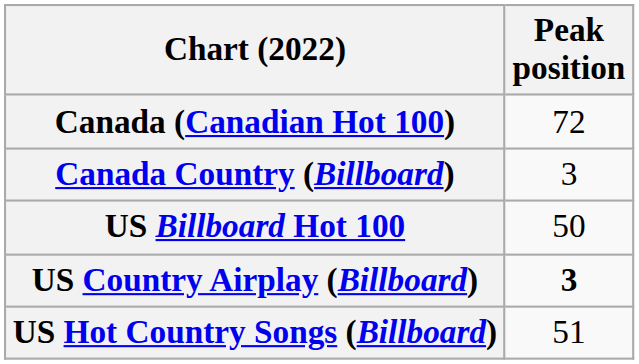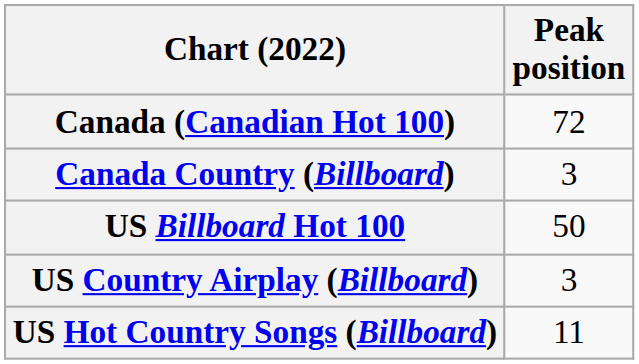US Country Airplay (Billboard) | Peak position: bold -> normal
US Hot Country Songs (Billboard) | Peak position: 51 -> 11
